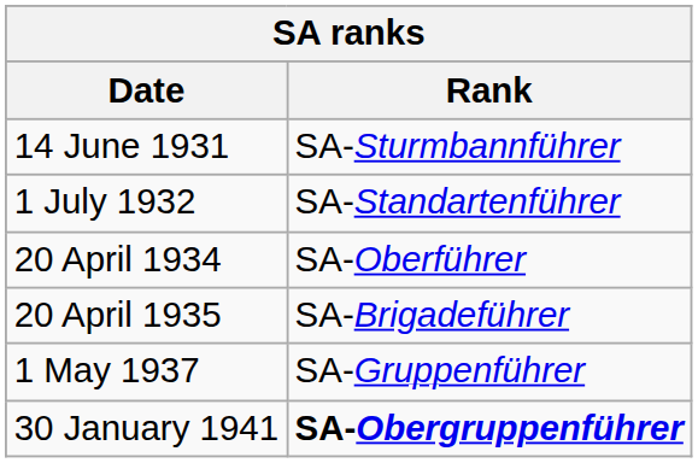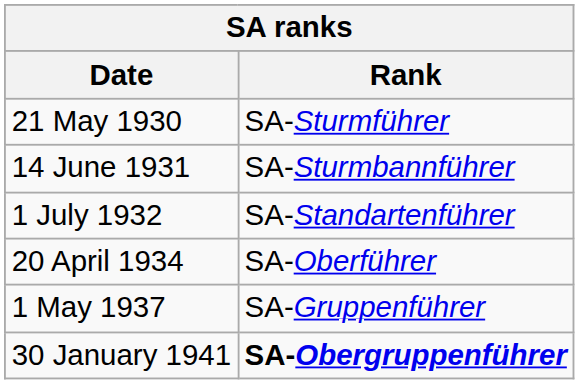+ row: 21 May 1930 | SA-Sturmführer
- row: 20 April 1935 | SA-Brigadeführer
